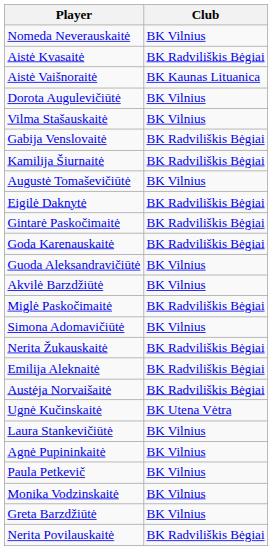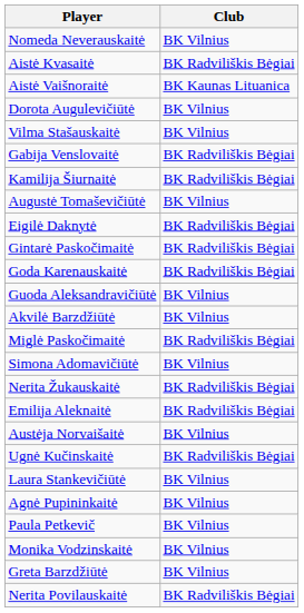Austėja Norvaišaitė | Club: BK Radviliškis Bėgiai -> BK Vilnius
Ugnė Kučinskaitė | Club: BK Utena Vėtra -> BK Radviliškis Bėgiai
